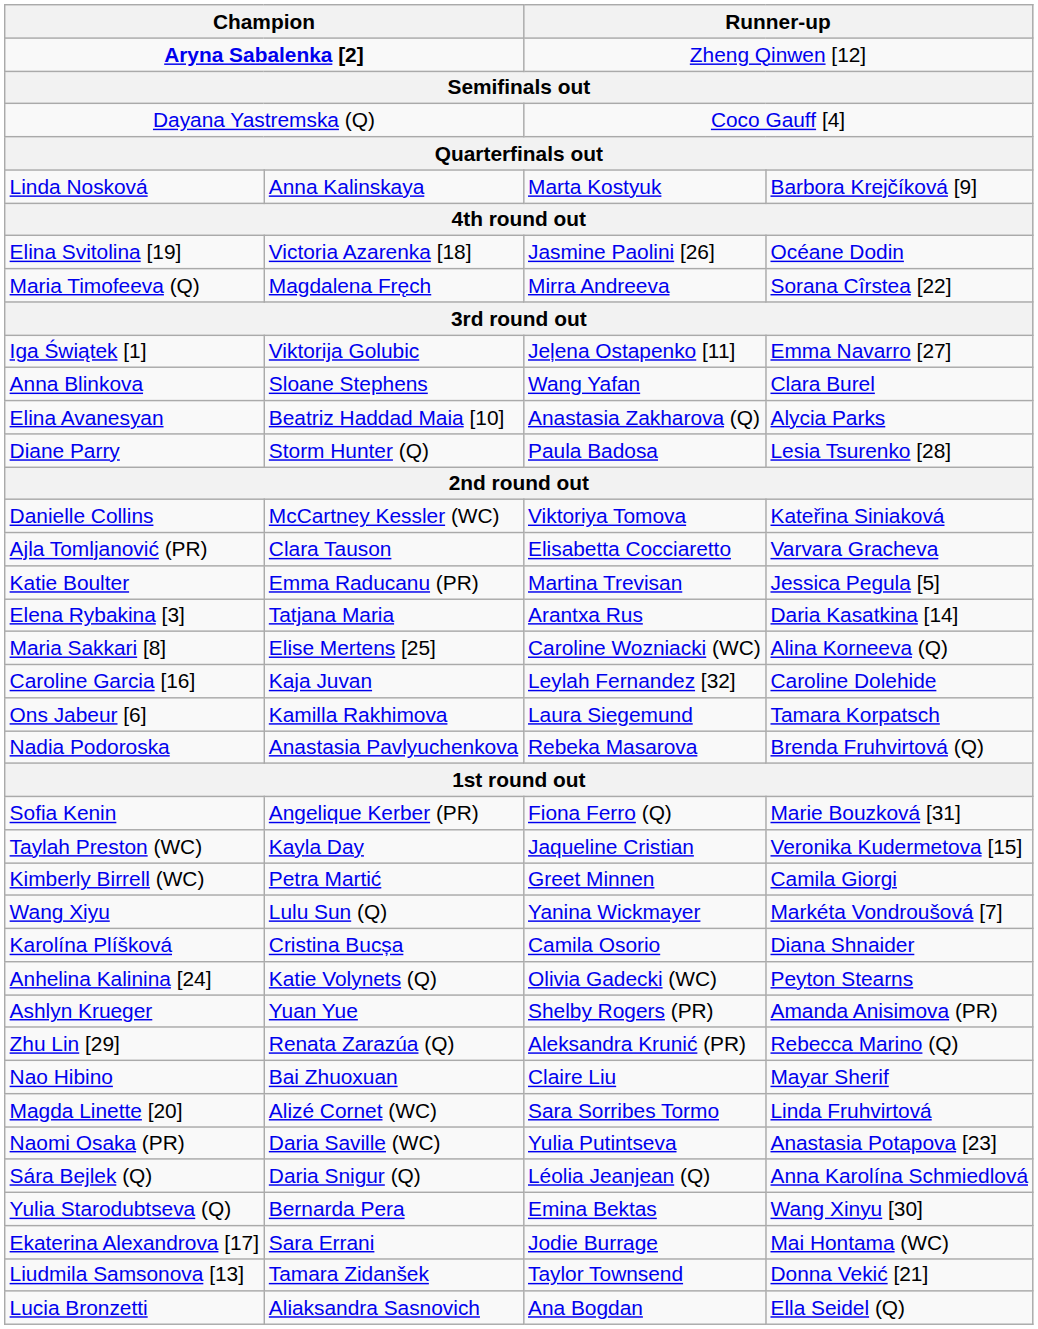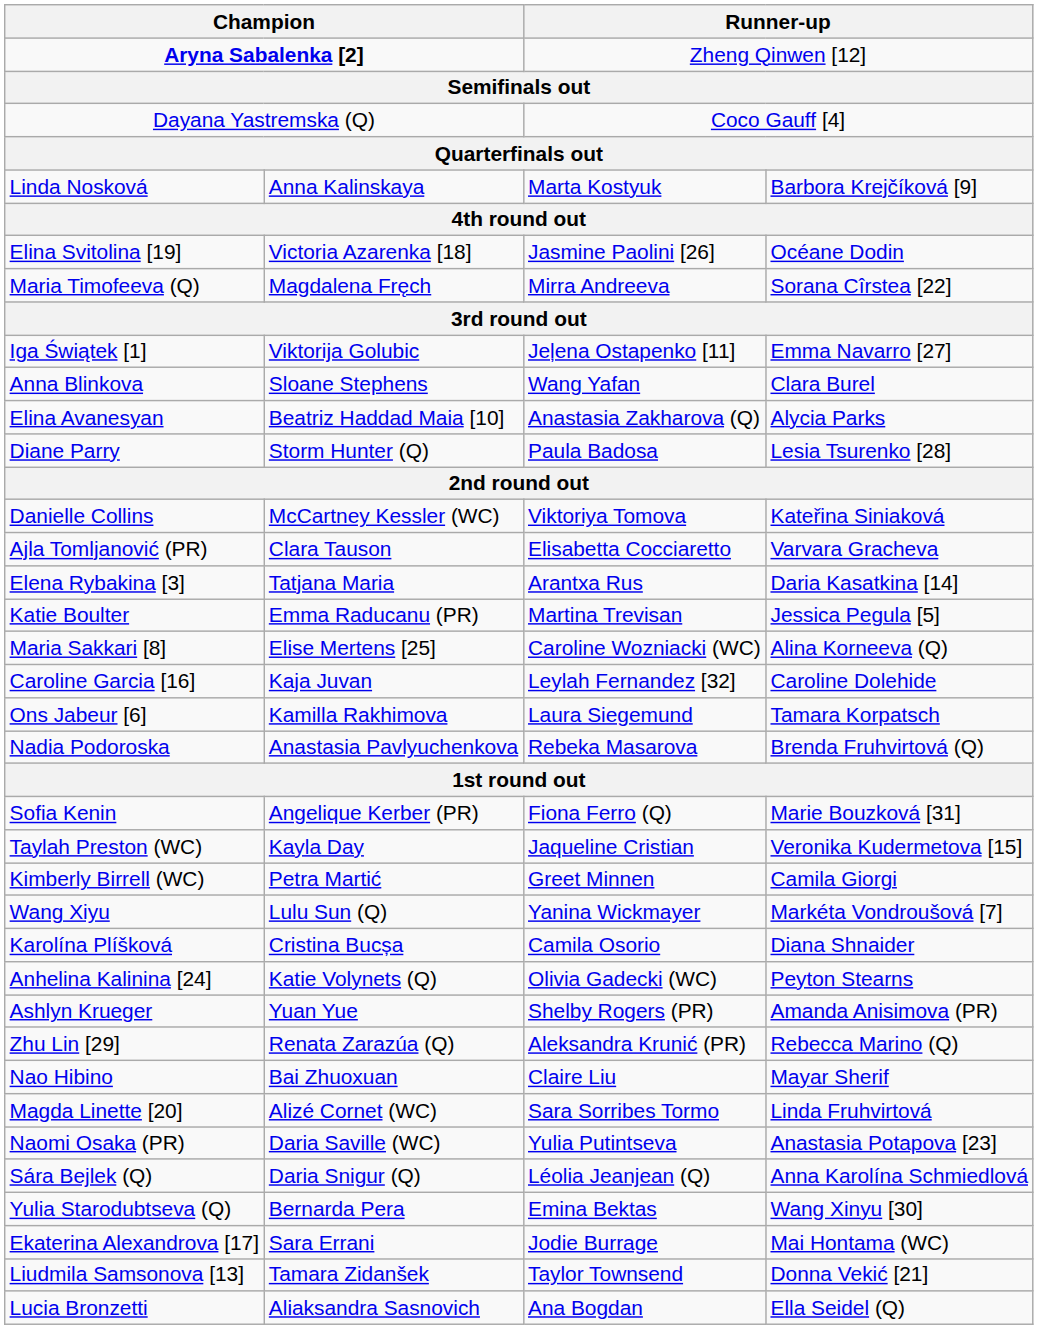rows swapped: Elena Rybakina [3] <-> Katie Boulter
